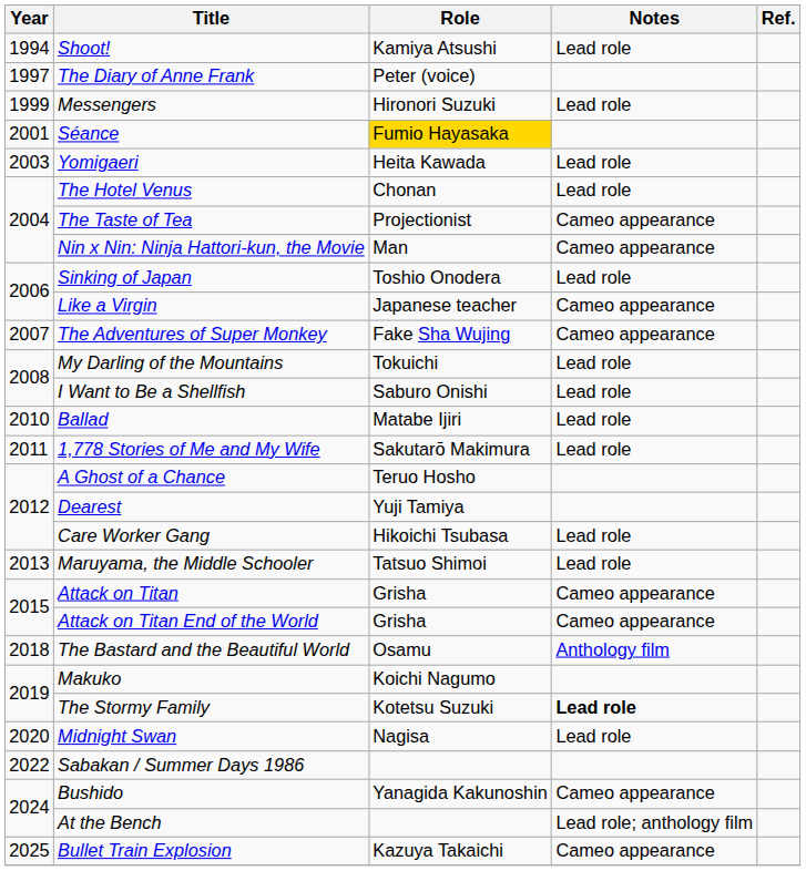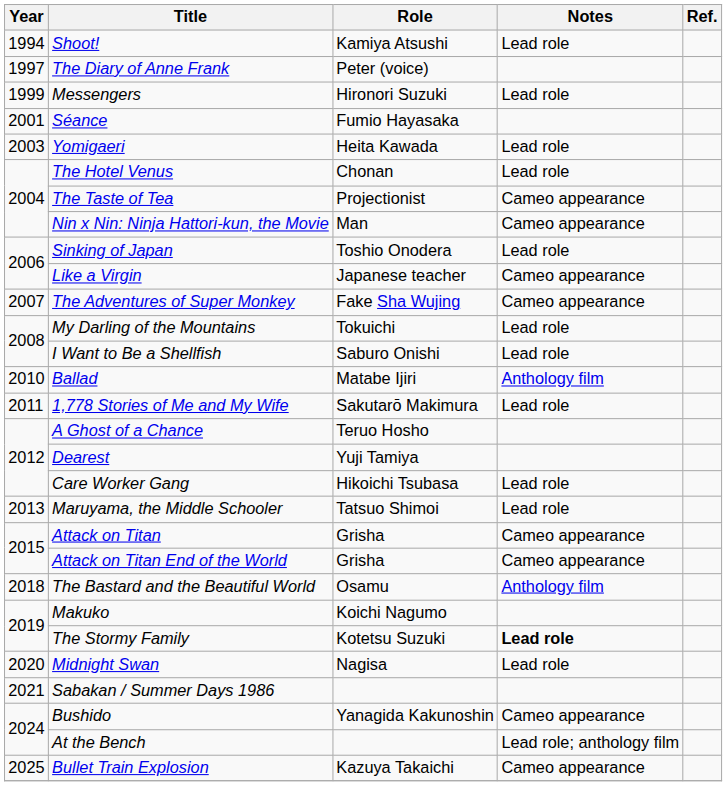Séance | Role: gold background -> no background
Ballad | Notes: Lead role -> Anthology film
Sabakan / Summer Days 1986 | Year: 2022 -> 2021
